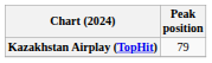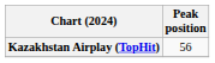Kazakhstan Airplay (TopHit) | Peak position: 79 -> 56
